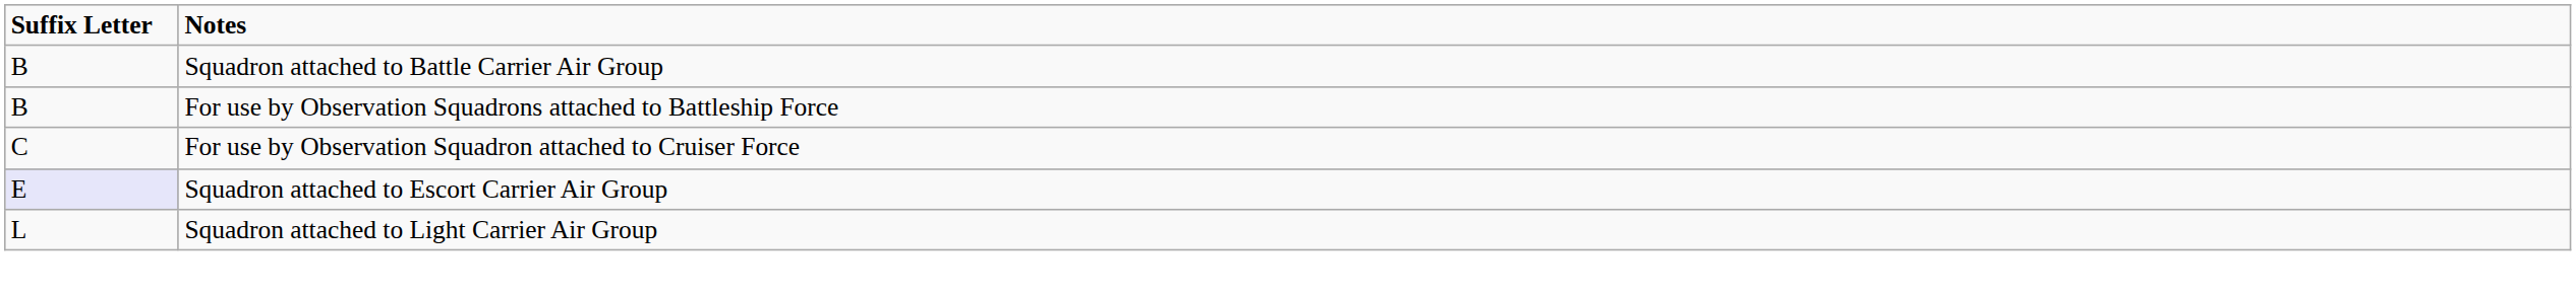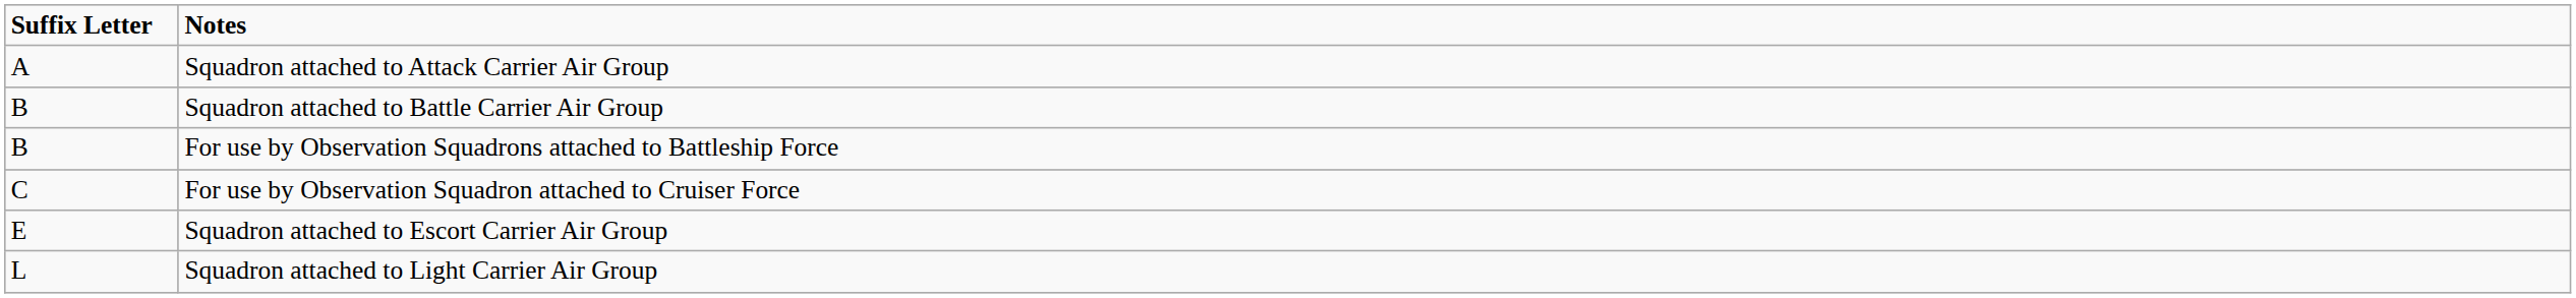+ row: A | Squadron attached to Attack Carrier Air Group
Squadron attached to Escort Carrier Air Group | Suffix Letter: lavender background -> no background
